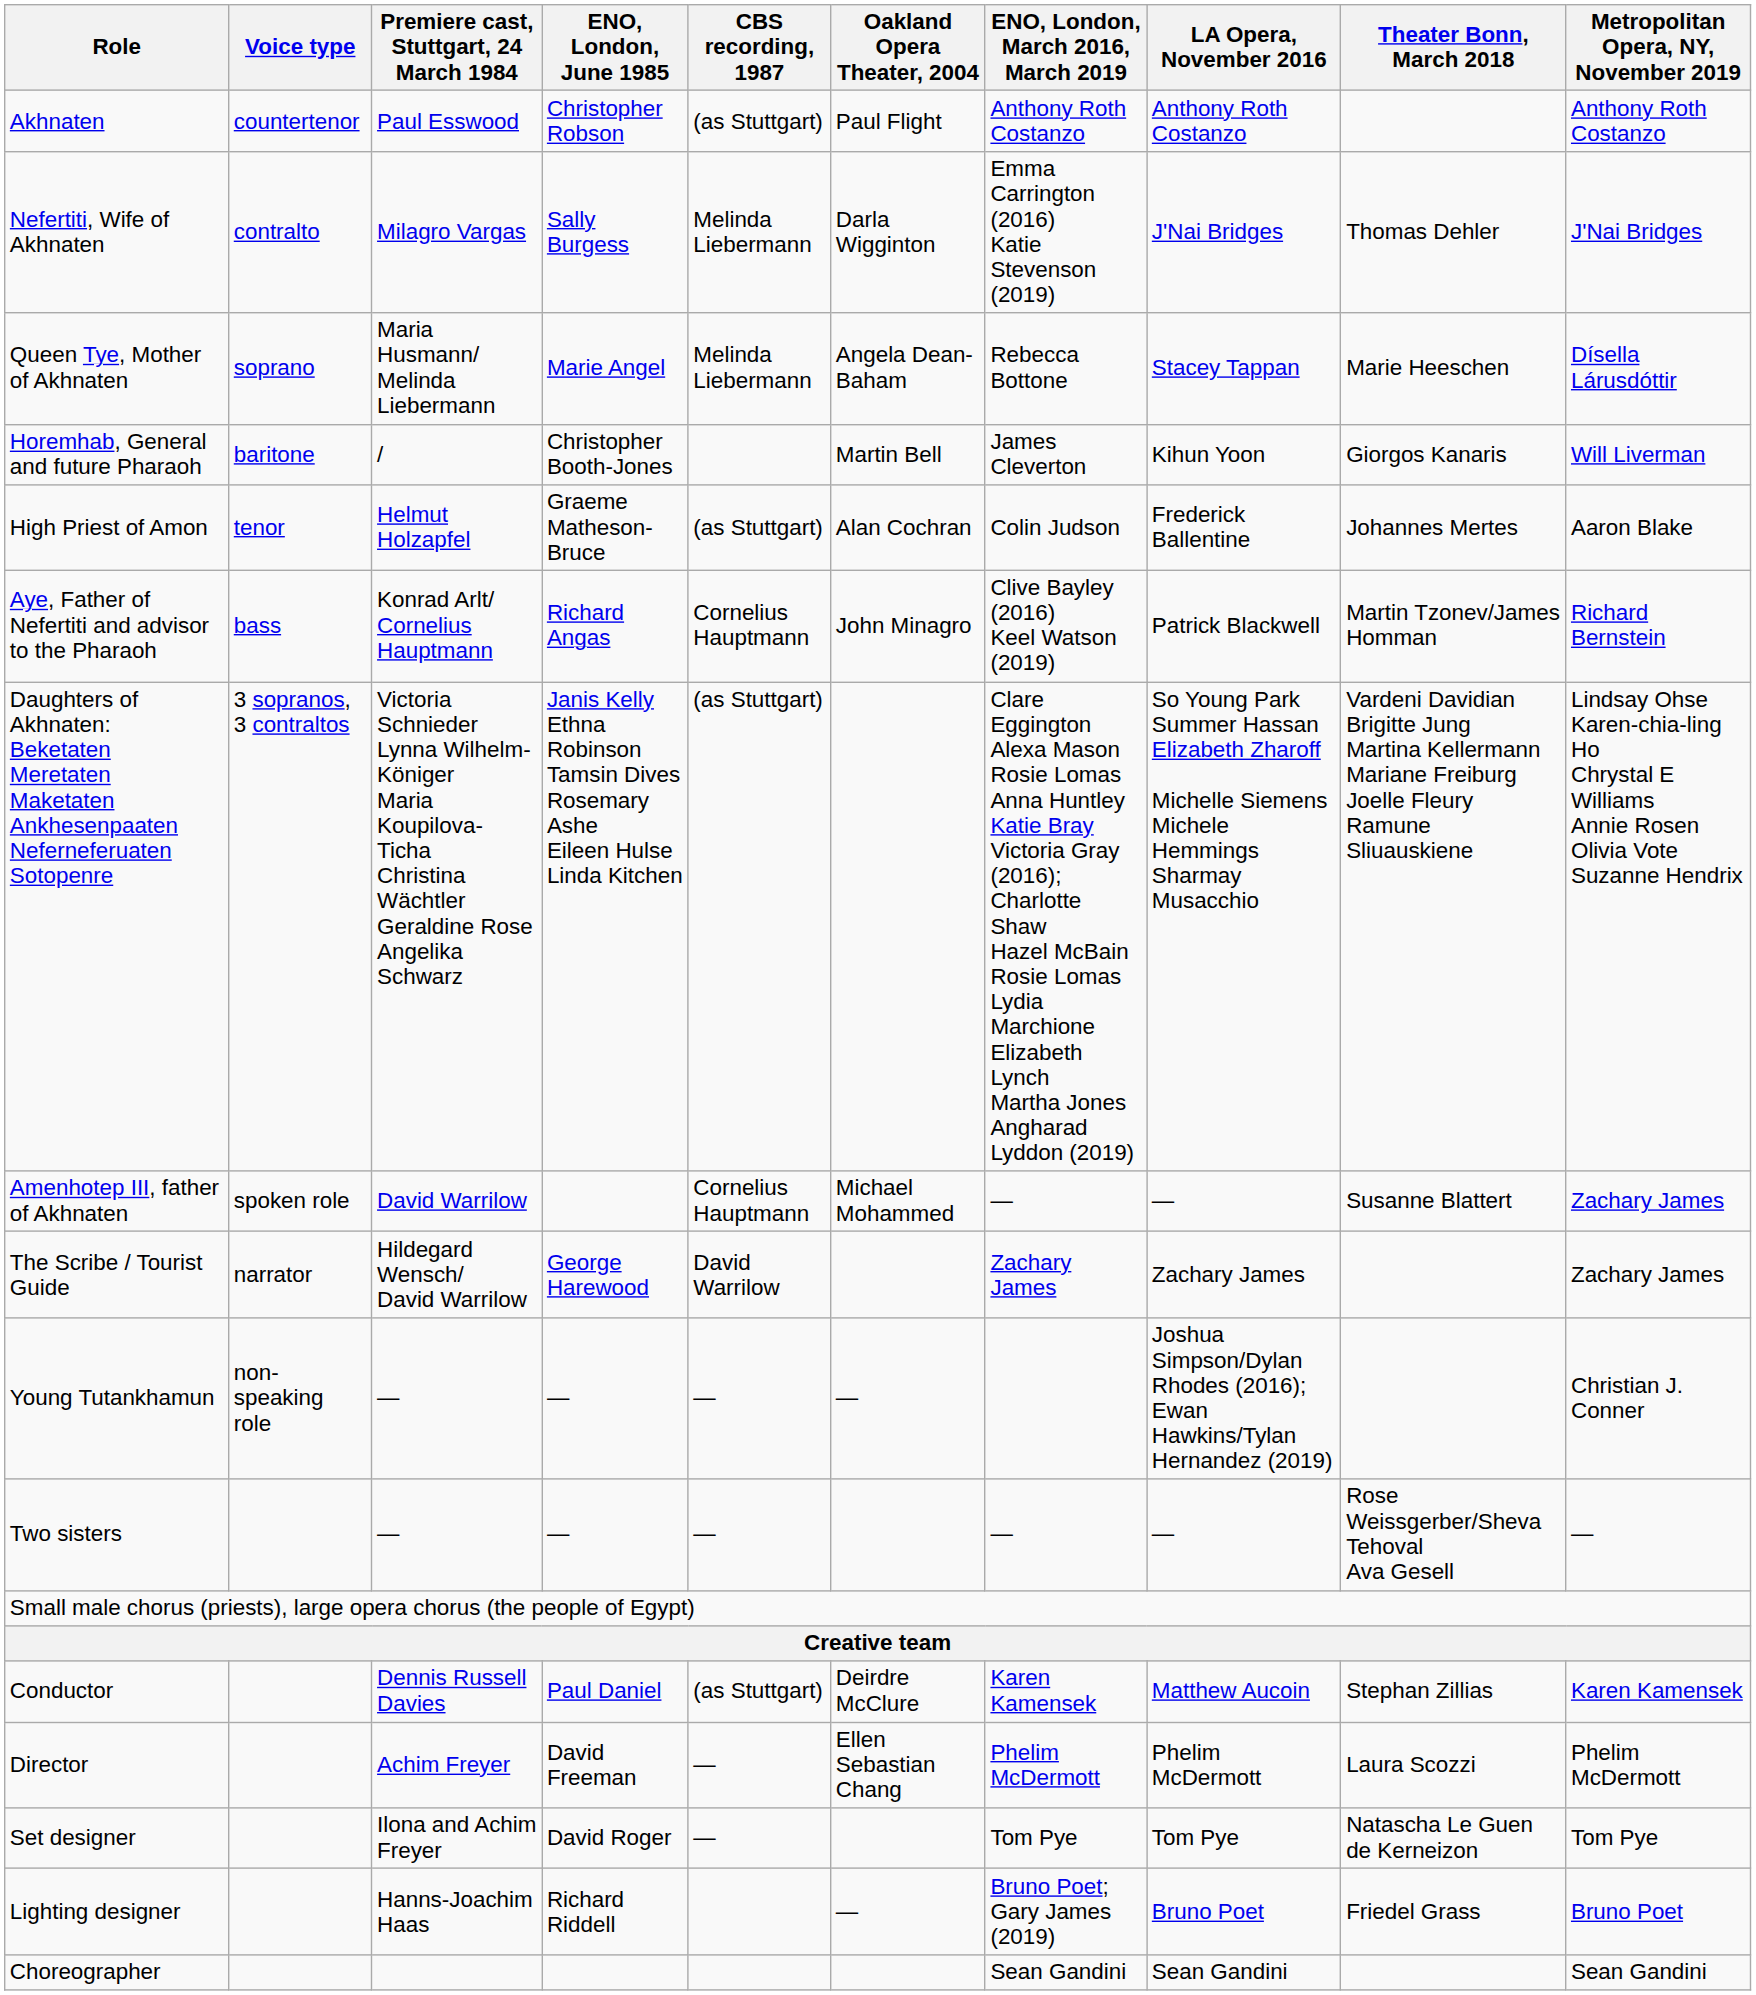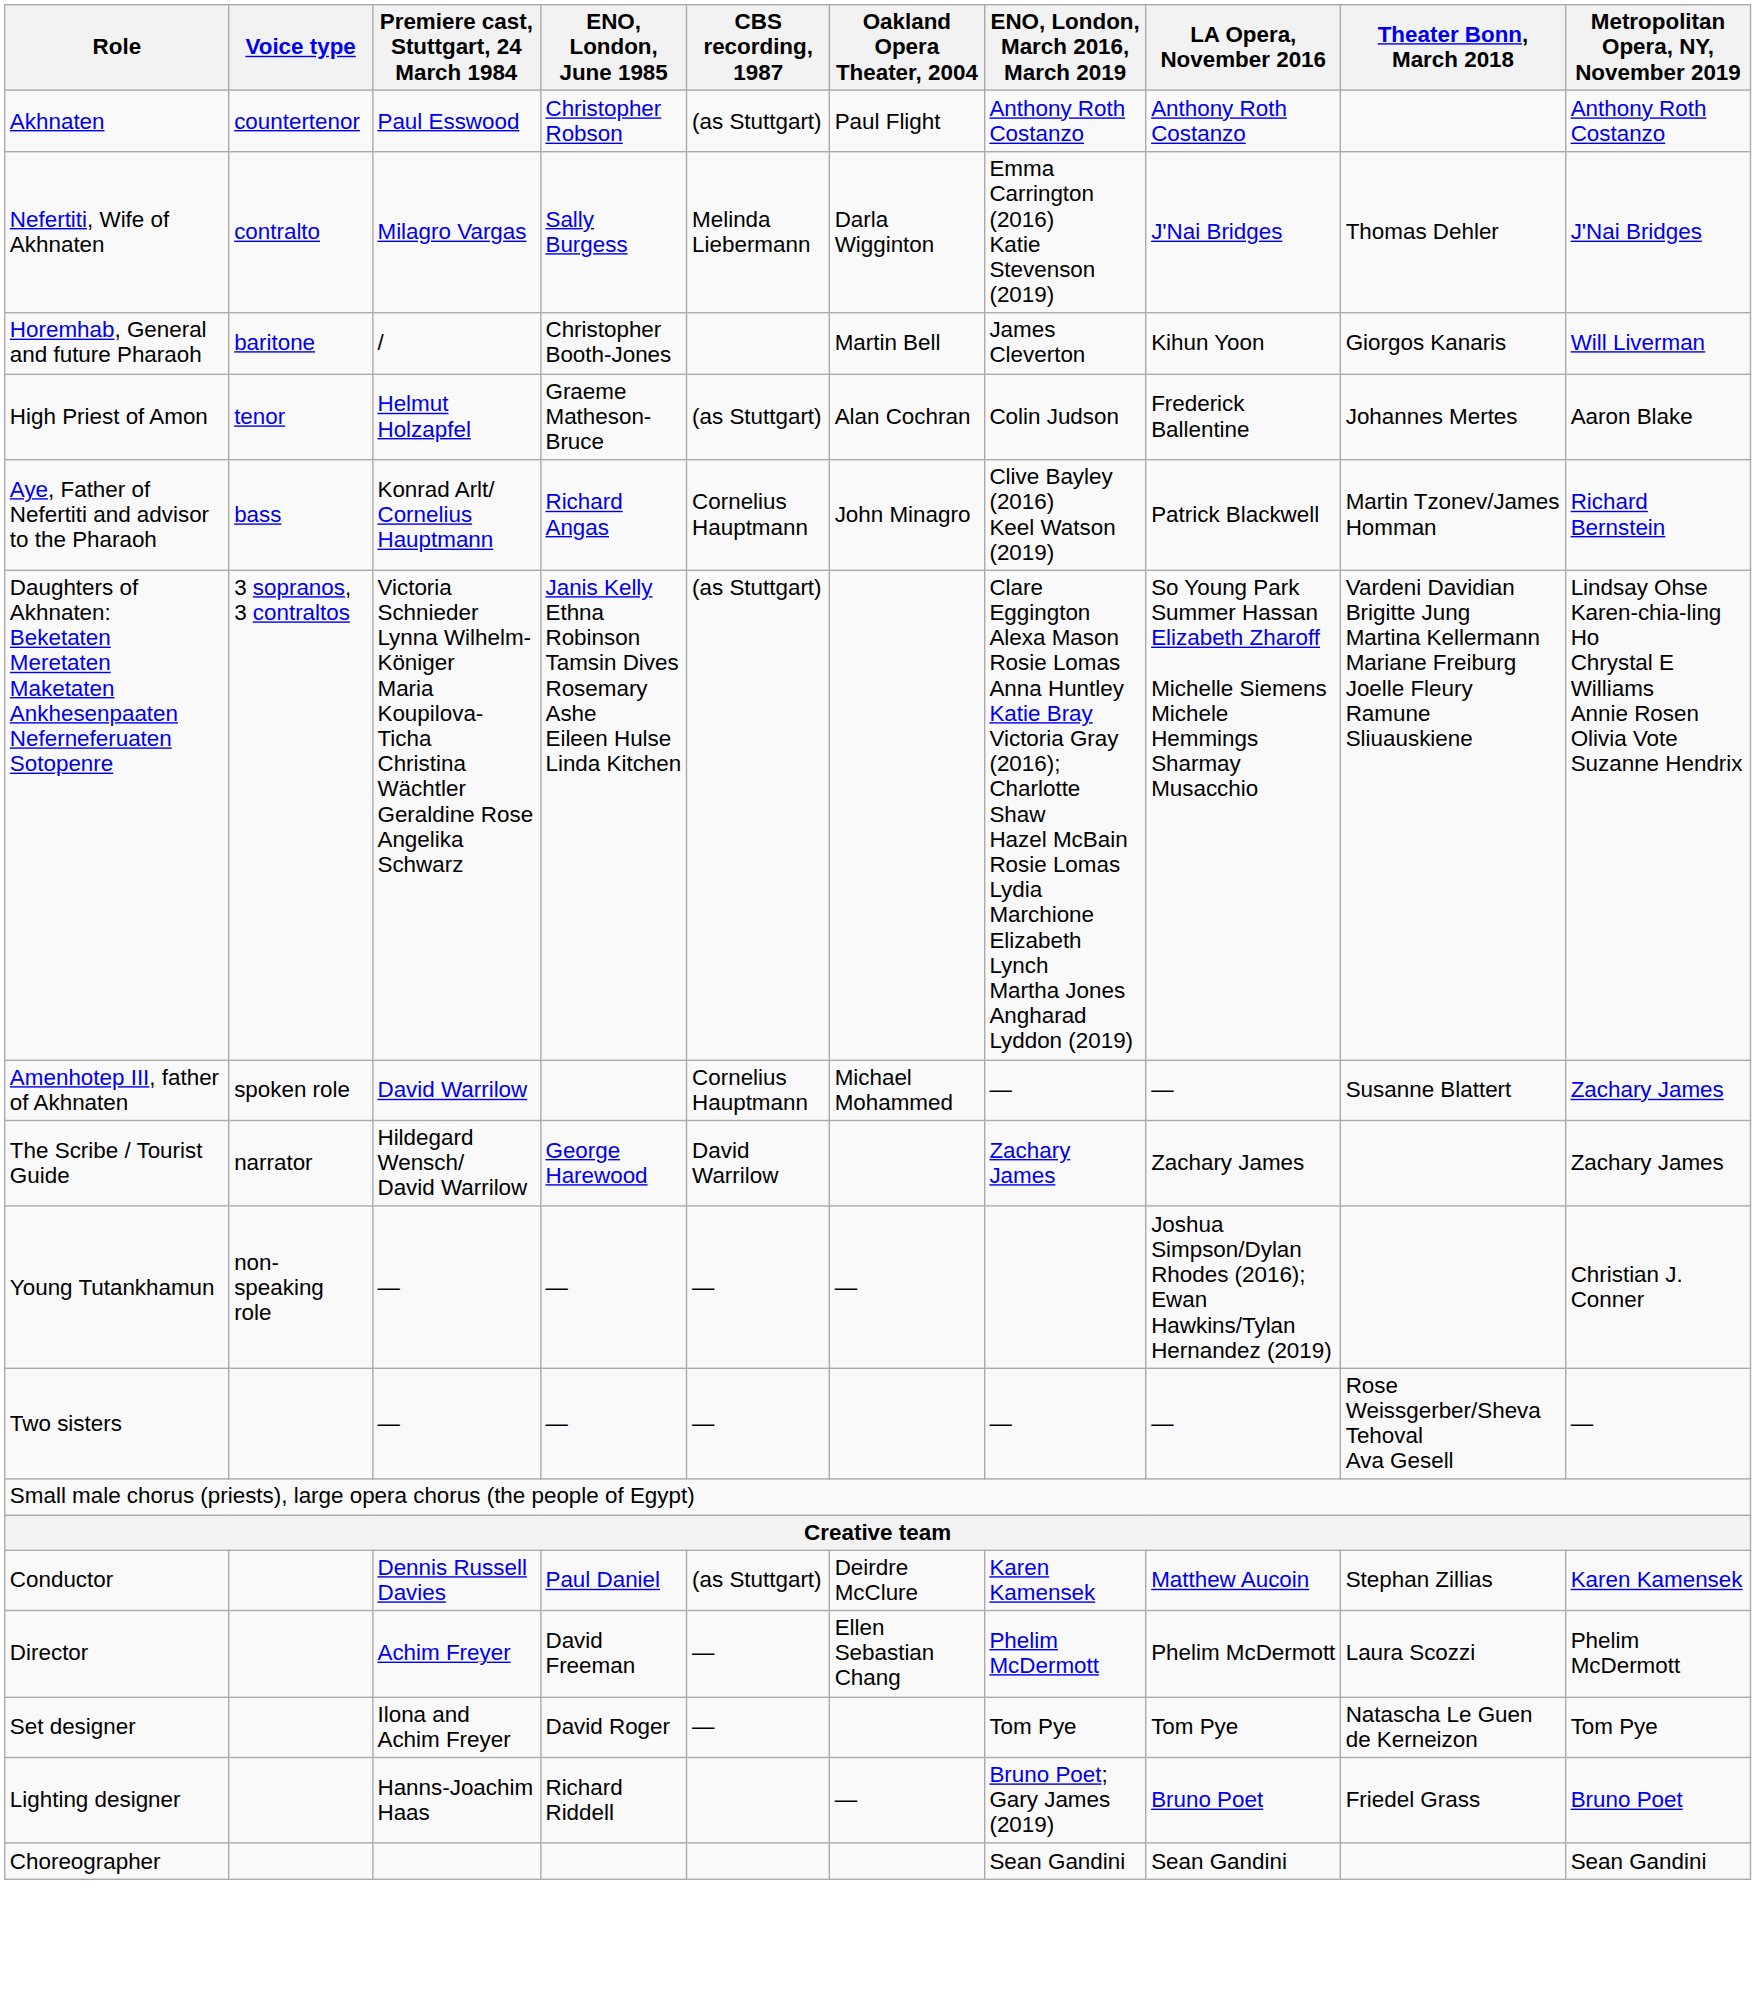- row: Queen Tye, Mother of Akhnaten | soprano | Maria Husmann/ Melinda Liebermann | Marie Angel | Melinda Liebermann | Angela Dean-Baham | Rebecca Bottone | Stacey Tappan | Marie Heeschen | Dísella Lárusdóttir
